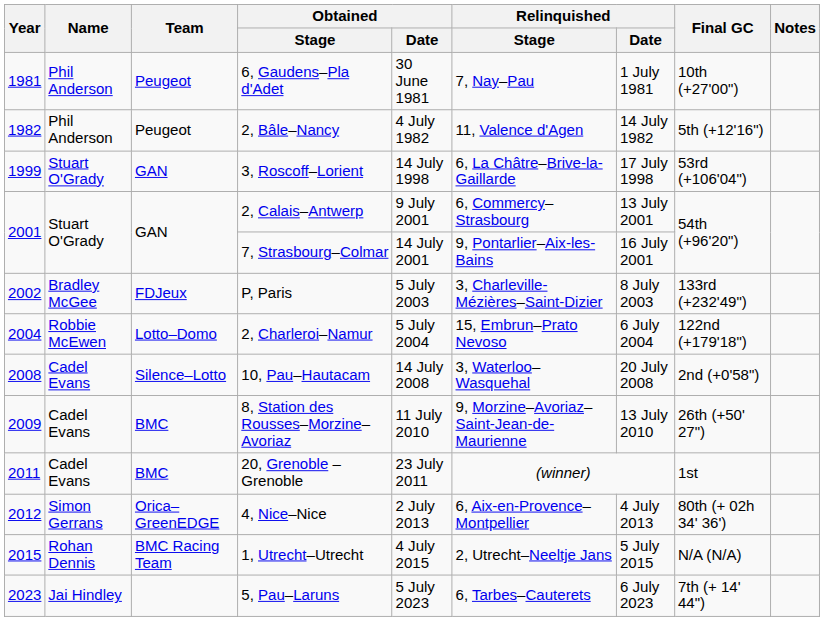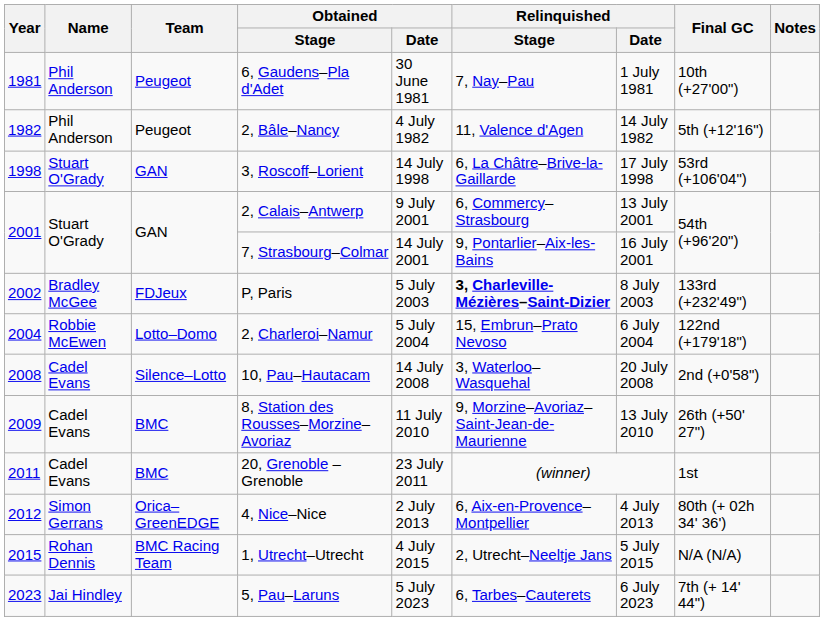3, Roscoff–Lorient | Year: 1999 -> 1998
P, Paris | Relinquished / Stage: normal -> bold
